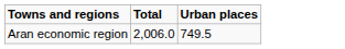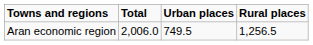+ column: Rural places | 1,256.5
